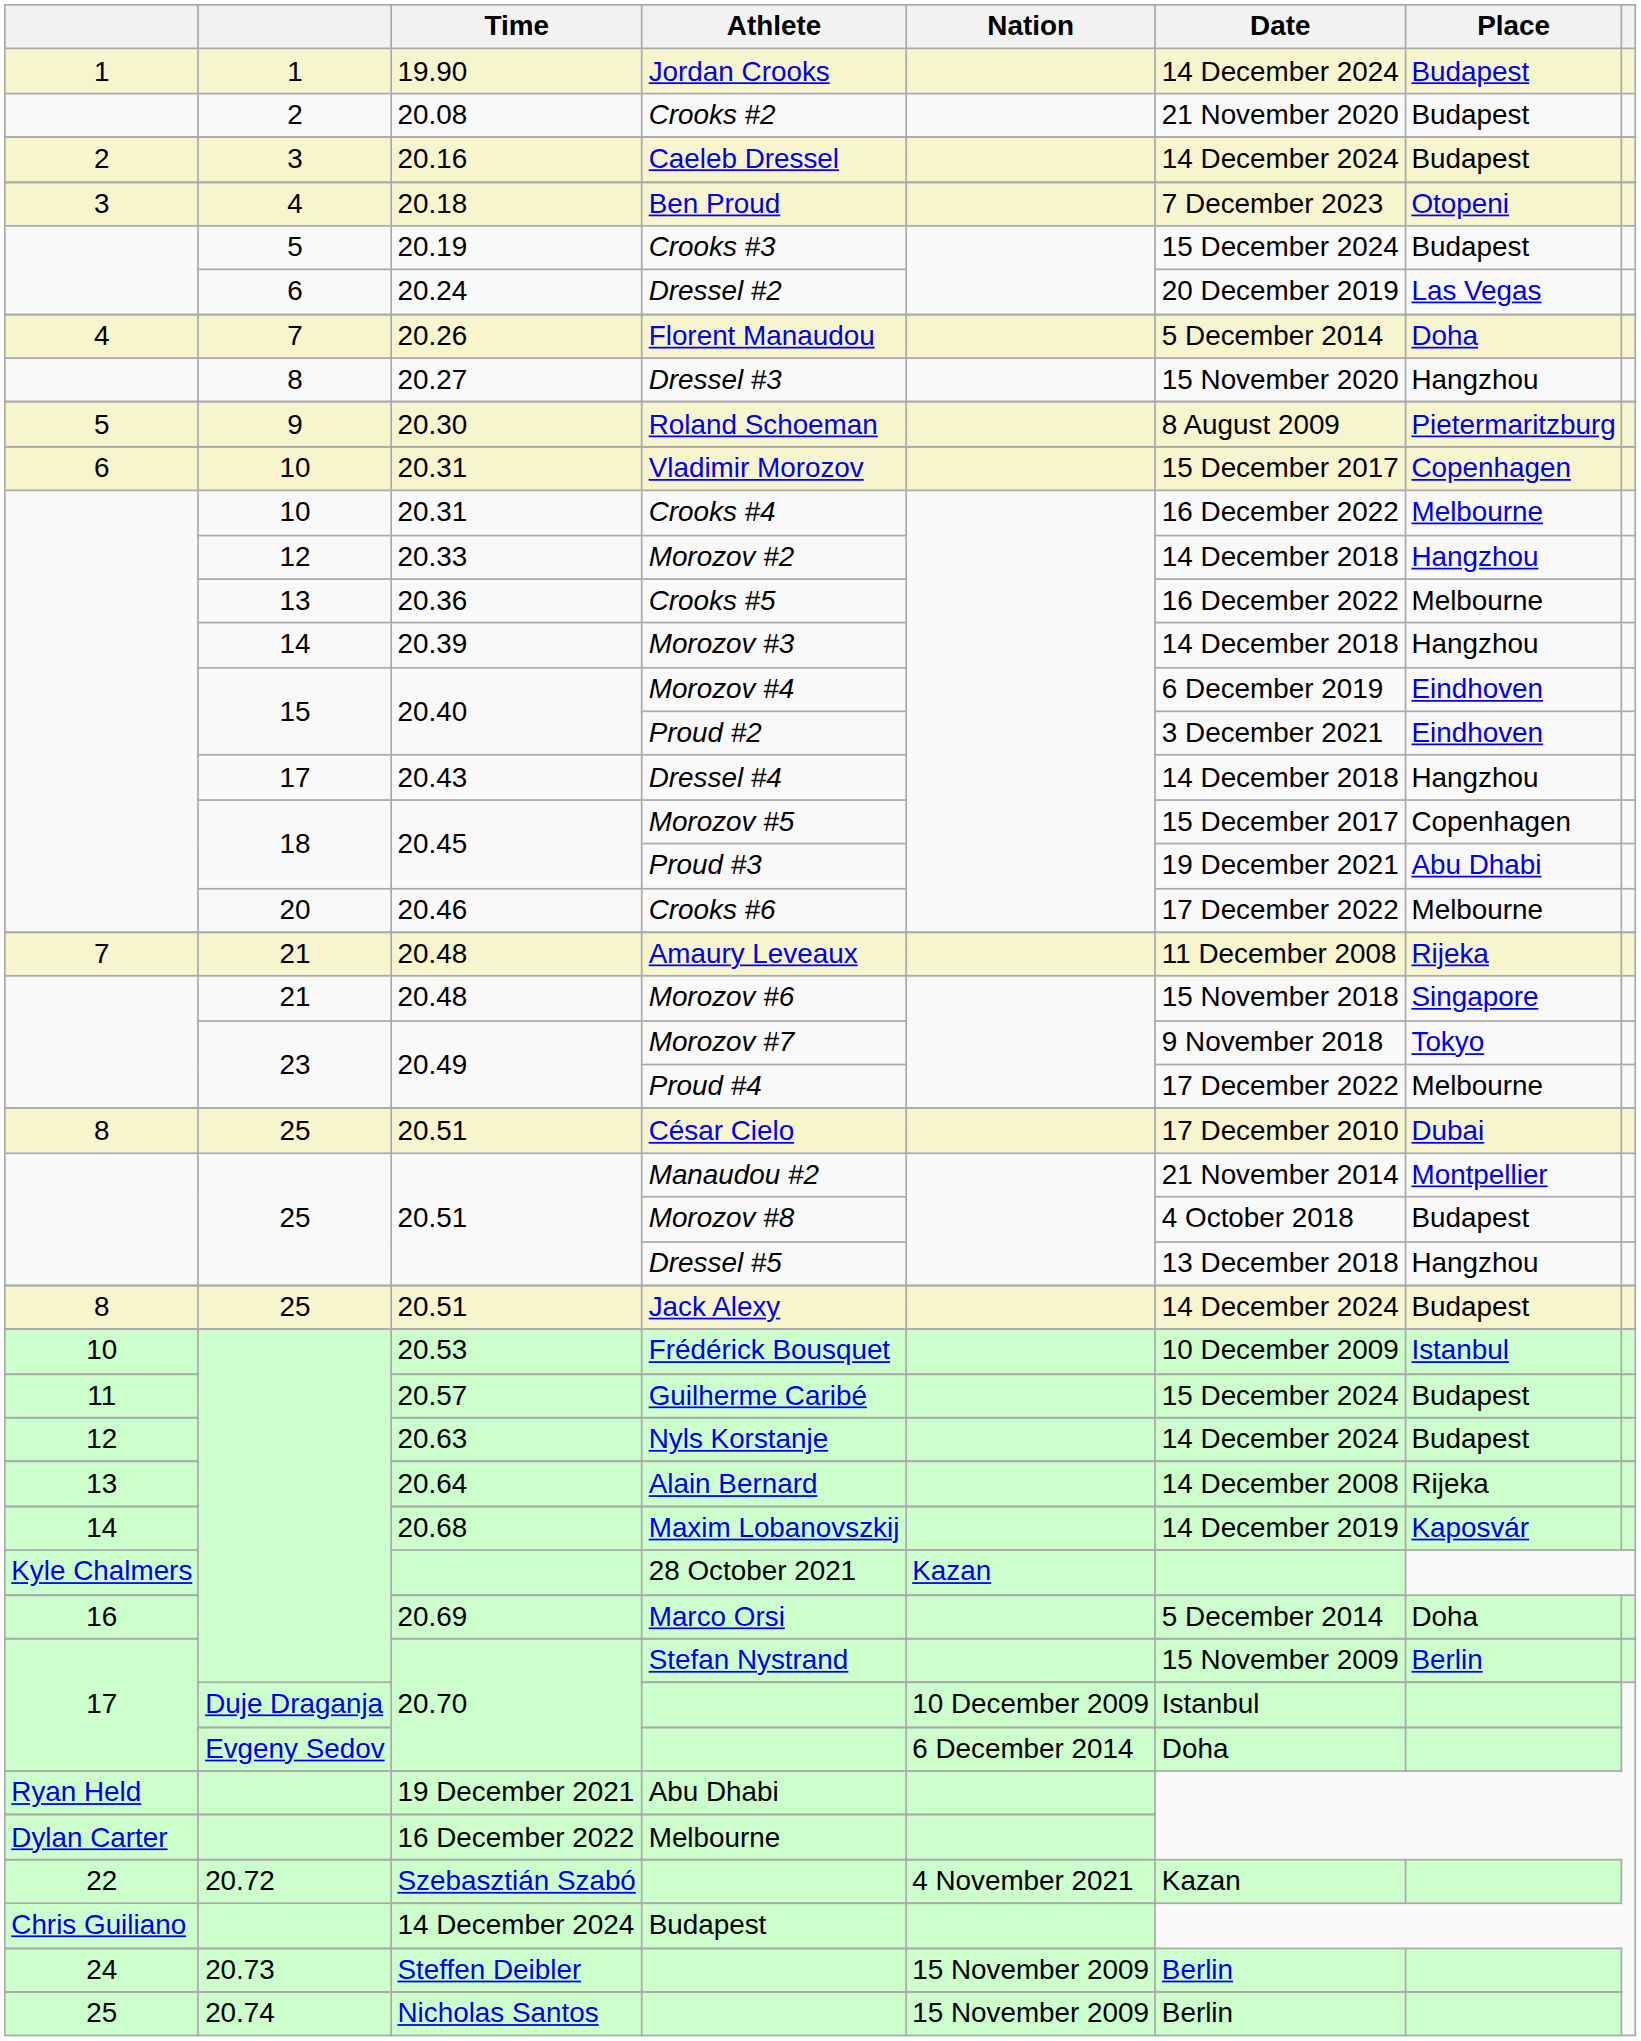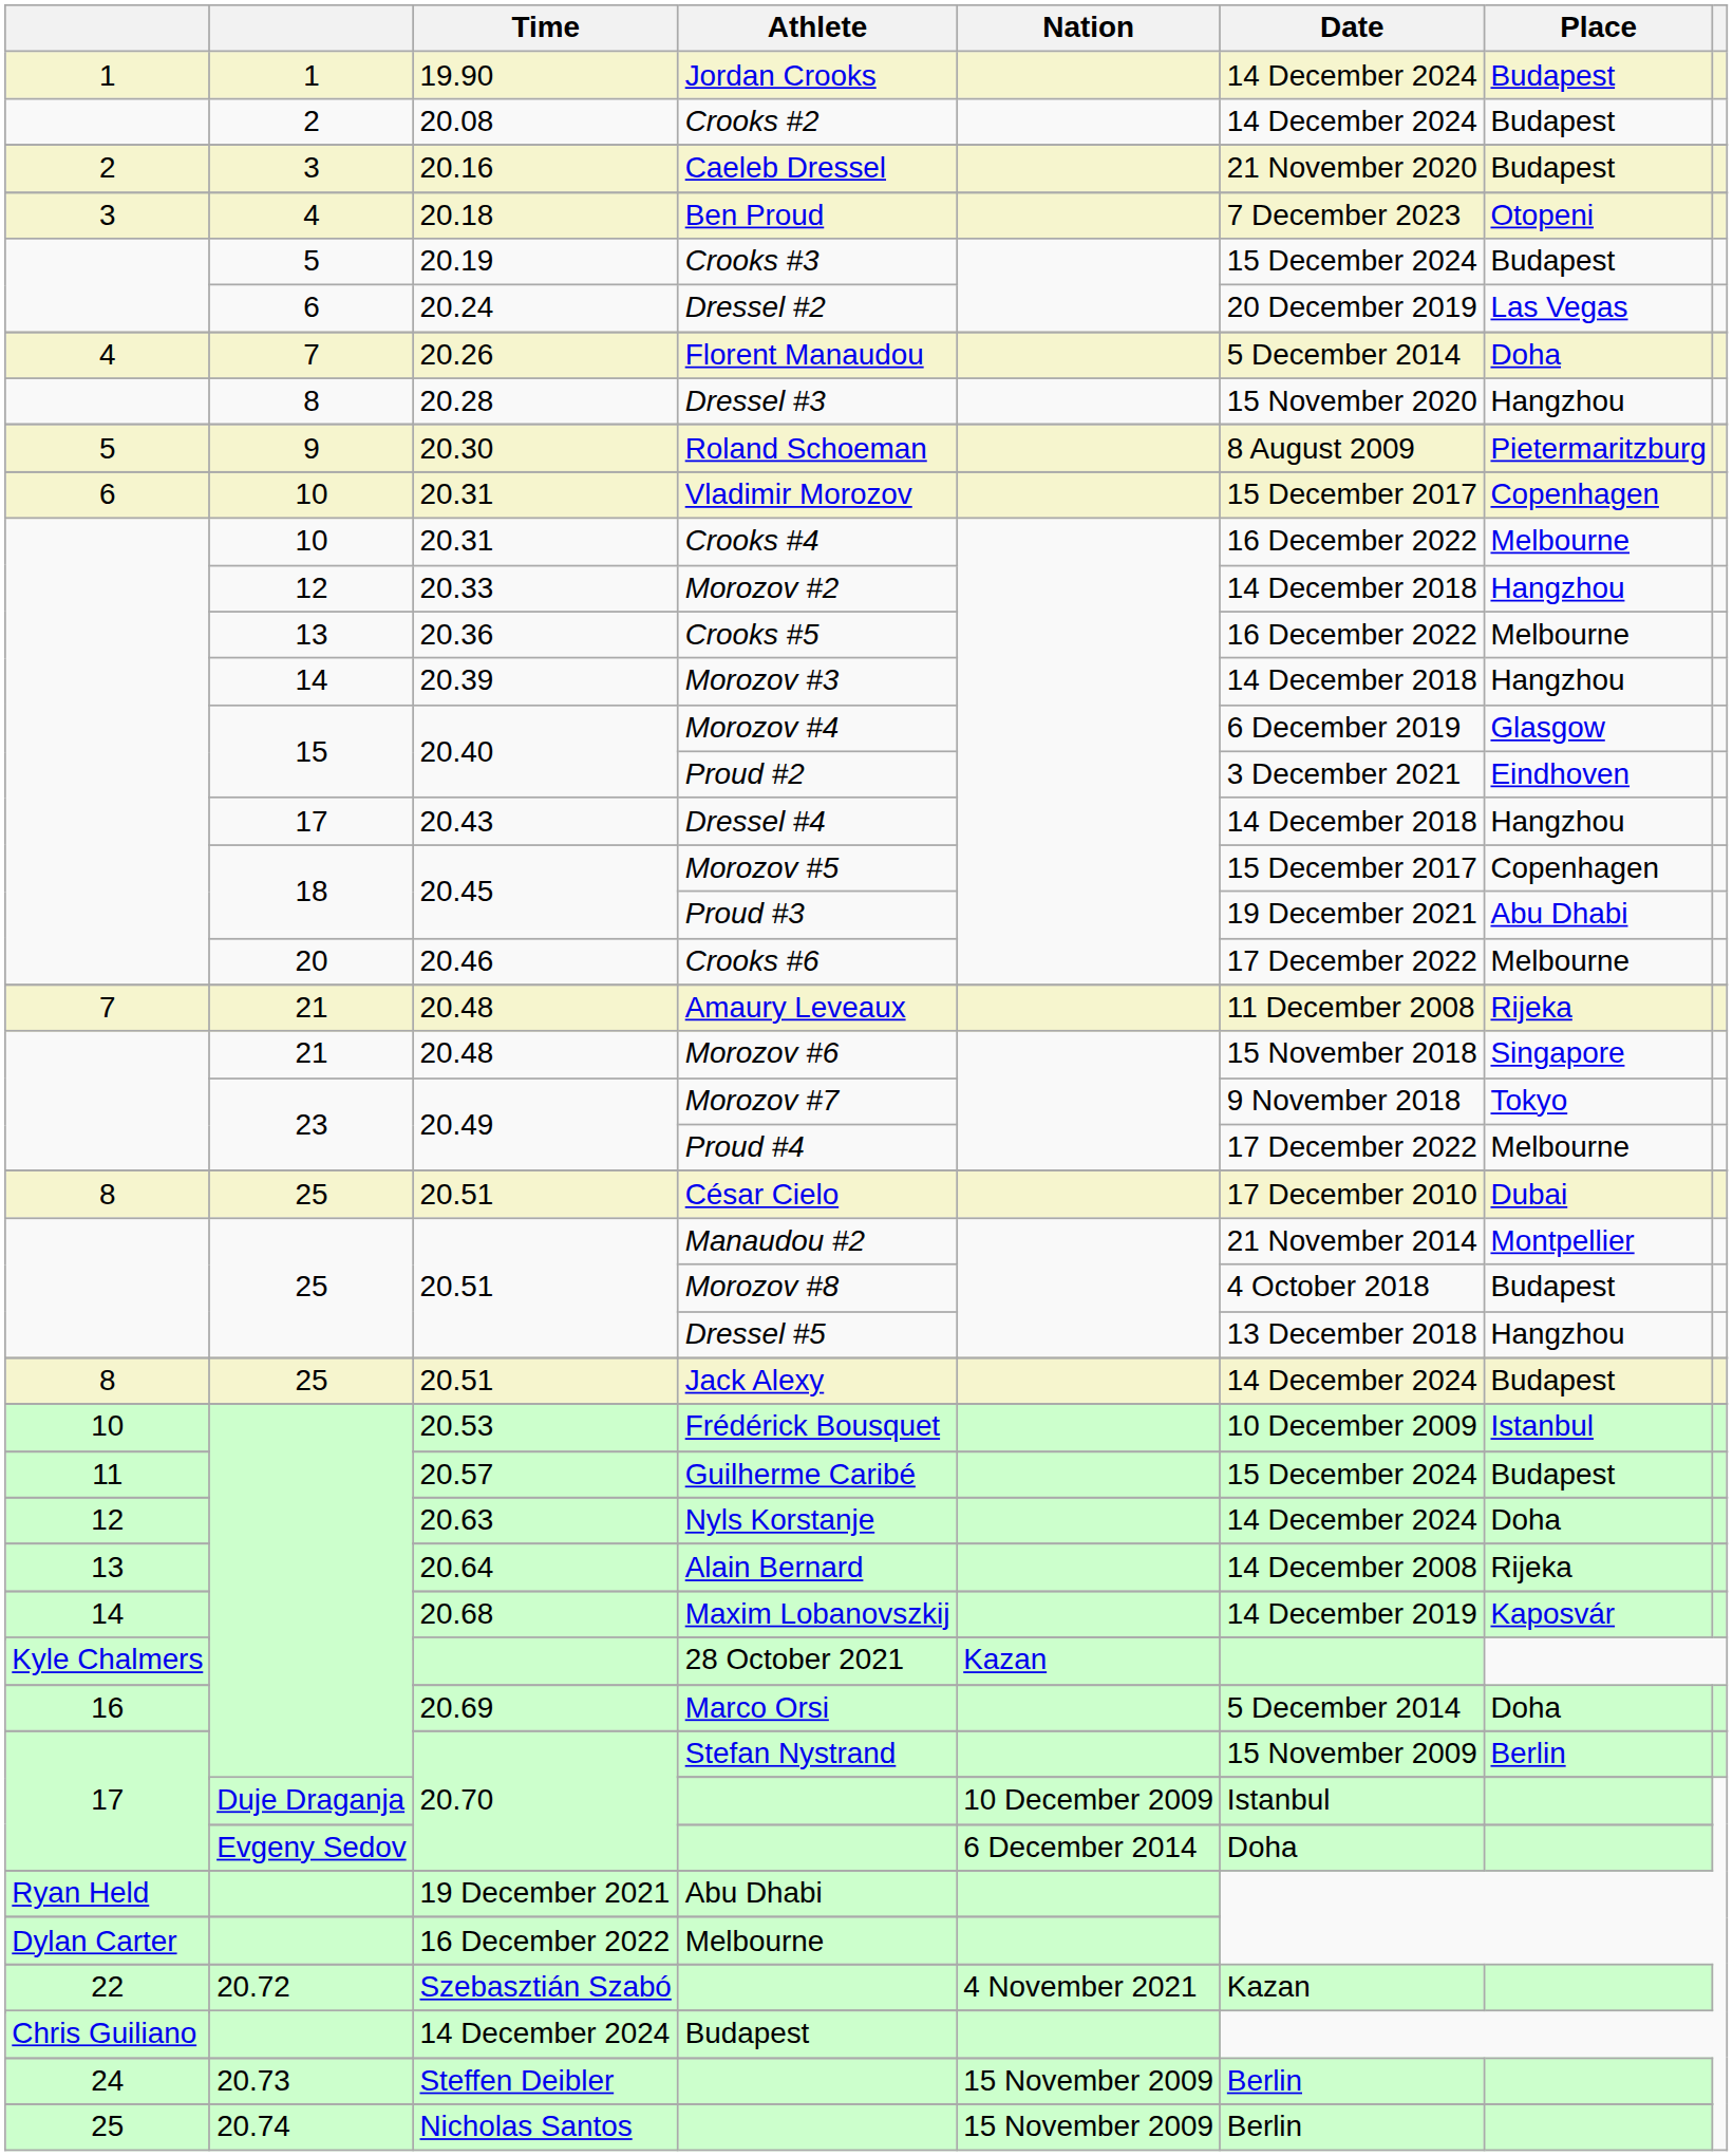Crooks #2 | Date: 21 November 2020 -> 14 December 2024
Caeleb Dressel | Date: 14 December 2024 -> 21 November 2020
Dressel #3 | Time: 20.27 -> 20.28
Morozov #4 | Place: Eindhoven -> Glasgow
Nyls Korstanje | Place: Budapest -> Doha
